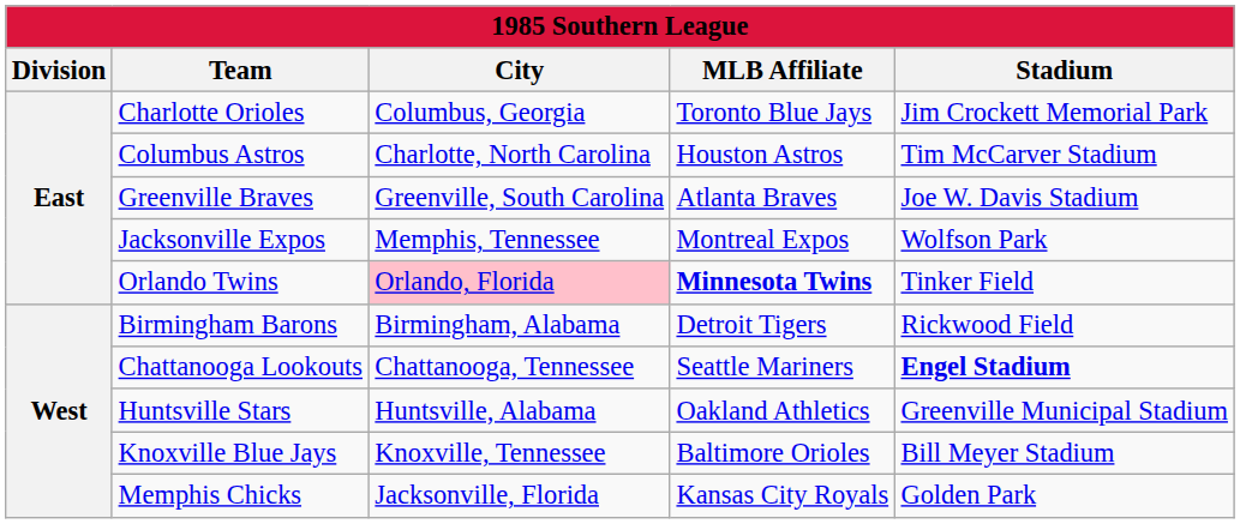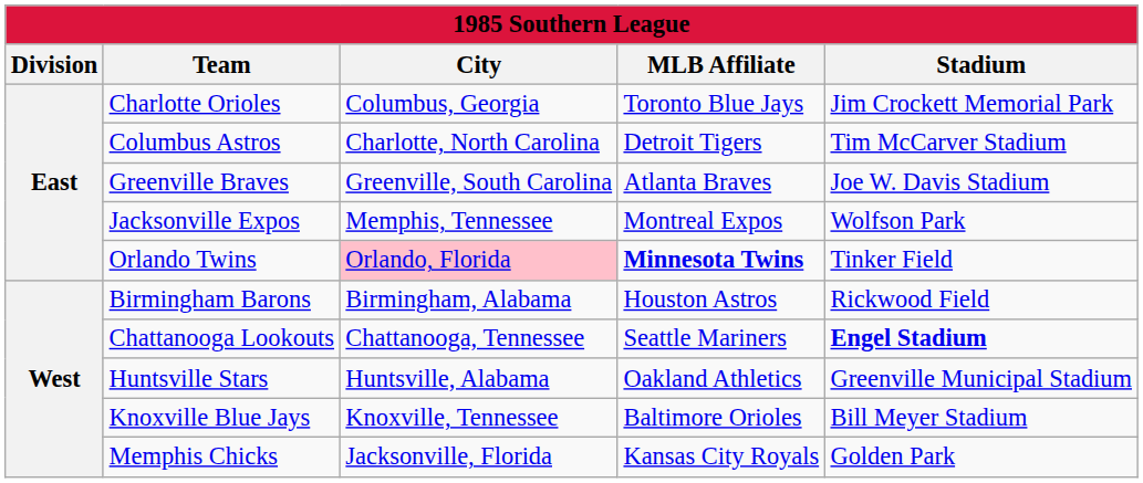Columbus Astros | MLB Affiliate: Houston Astros -> Detroit Tigers
Birmingham Barons | MLB Affiliate: Detroit Tigers -> Houston Astros
